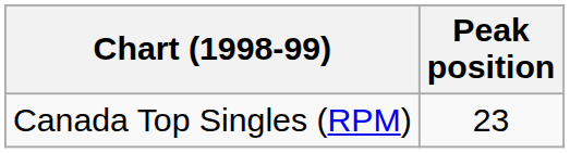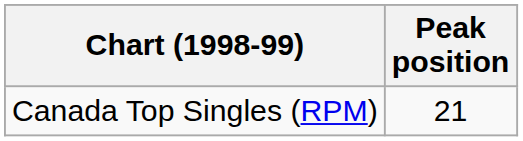Canada Top Singles (RPM) | Peak position: 23 -> 21
